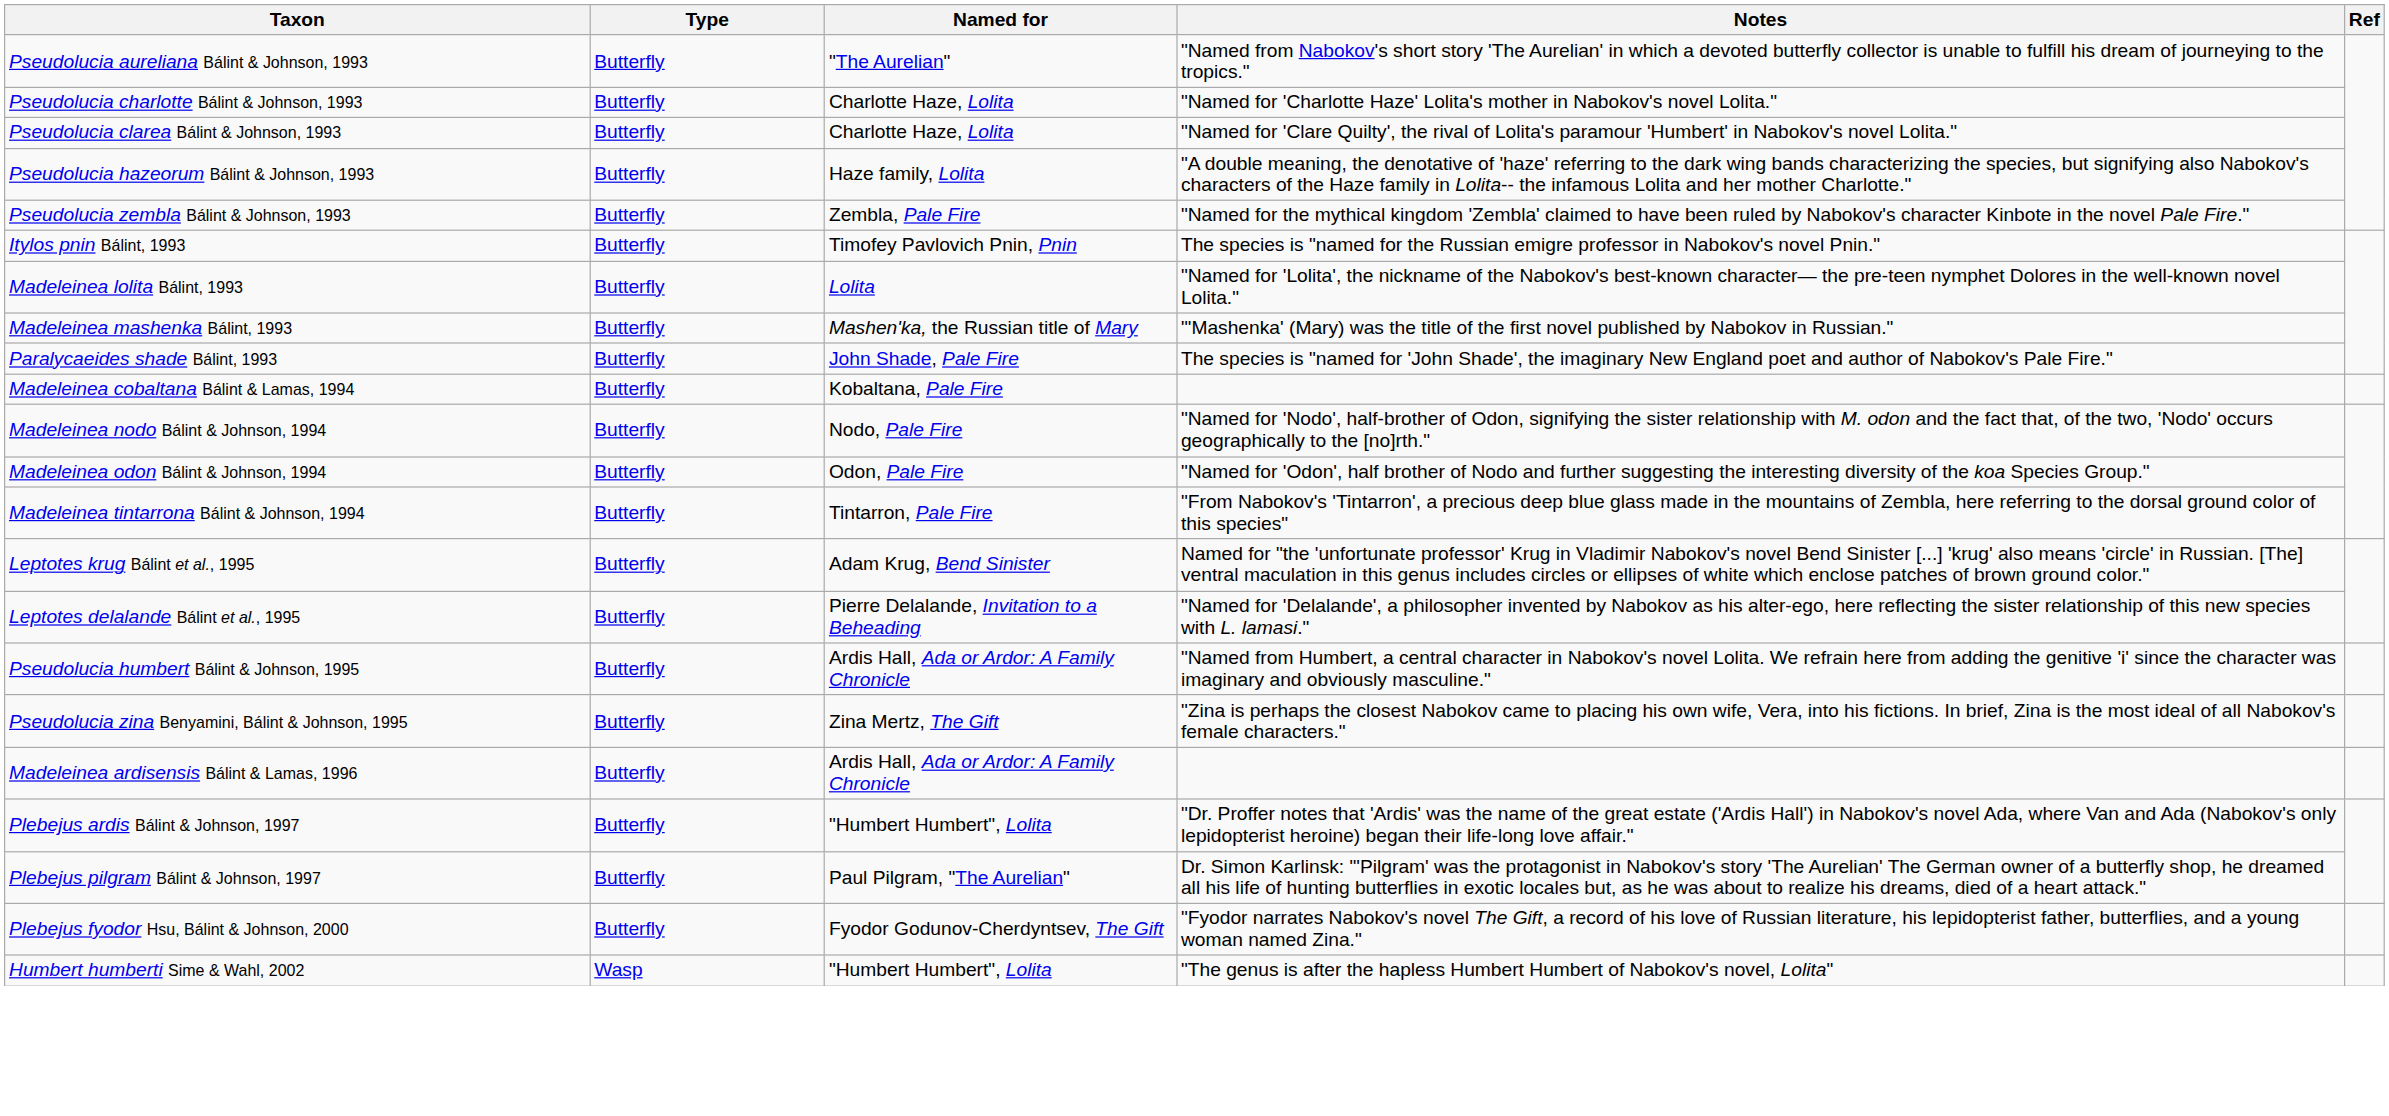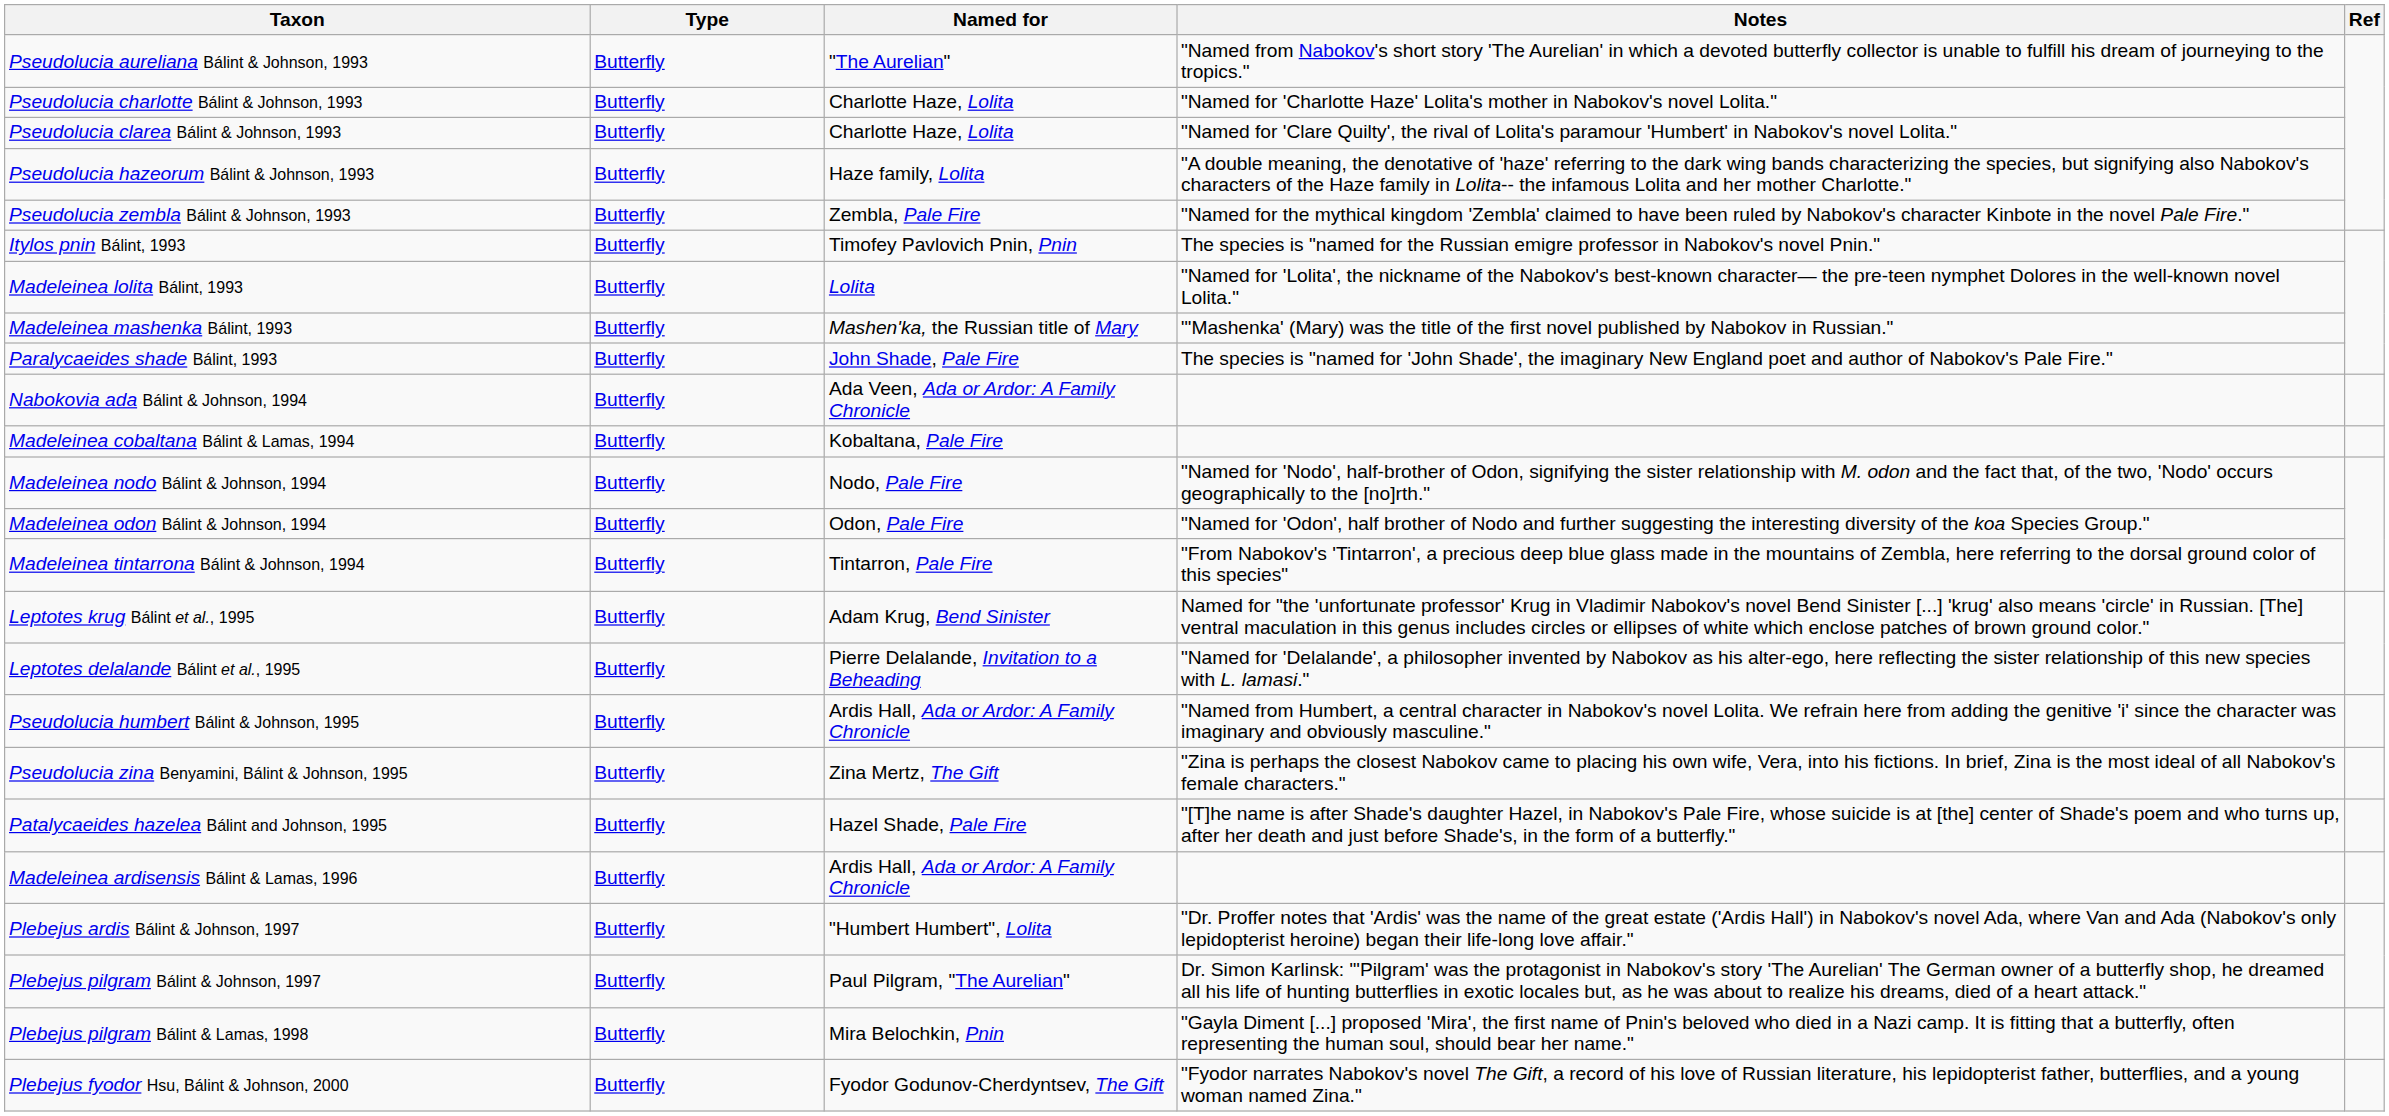+ row: Nabokovia ada Bálint & Johnson, 1994 | Butterfly | Ada Veen, Ada or Ardor: A Family Chronicle
+ row: Patalycaeides hazelea Bálint and Johnson, 1995 | Butterfly | Hazel Shade, Pale Fire | "[T]he name is after Shade's daughter Hazel, in Nabokov's Pale Fire, whose suicide is at [the] center of Shade's poem and who turns up, after her death and just before Shade's, in the form of a butterfly."
+ row: Plebejus pilgram Bálint & Lamas, 1998 | Butterfly | Mira Belochkin, Pnin | "Gayla Diment [...] proposed 'Mira', the first name of Pnin's beloved who died in a Nazi camp. It is fitting that a butterfly, often representing the human soul, should bear her name."
- row: Humbert humberti Sime & Wahl, 2002 | Wasp | "Humbert Humbert", Lolita | "The genus is after the hapless Humbert Humbert of Nabokov's novel, Lolita"
